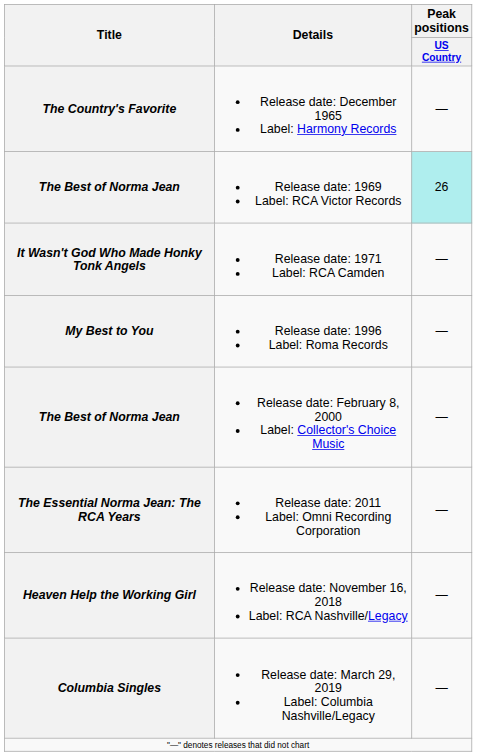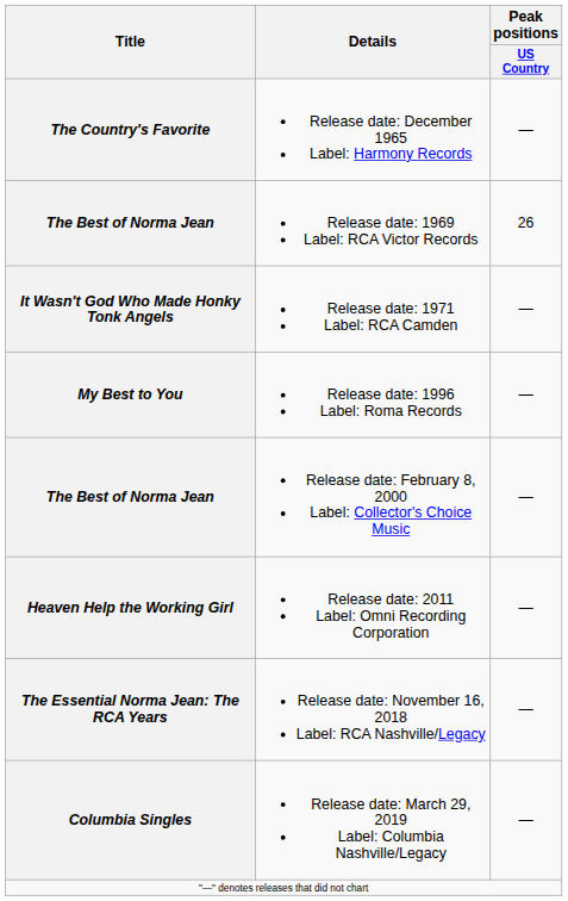Release date: 1969 Label: RCA Victor Records | Peak positions / US Country: paleturquoise background -> no background
Release date: 2011 Label: Omni Recording Corporation | Title: The Essential Norma Jean: The RCA Years -> Heaven Help the Working Girl
Release date: November 16, 2018 Label: RCA Nashville/Legacy | Title: Heaven Help the Working Girl -> The Essential Norma Jean: The RCA Years
